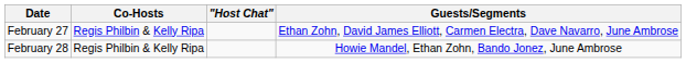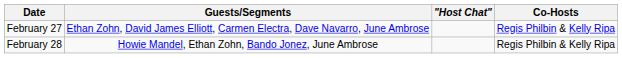columns swapped: Co-Hosts <-> Guests/Segments
